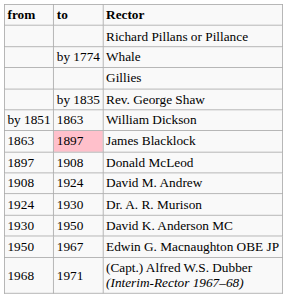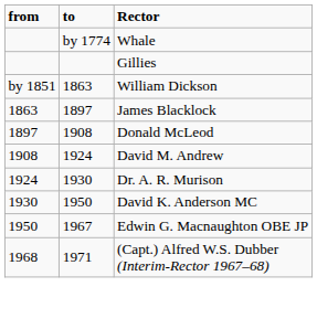- row: Richard Pillans or Pillance
- row: by 1835 | Rev. George Shaw
James Blacklock | to: pink background -> no background
